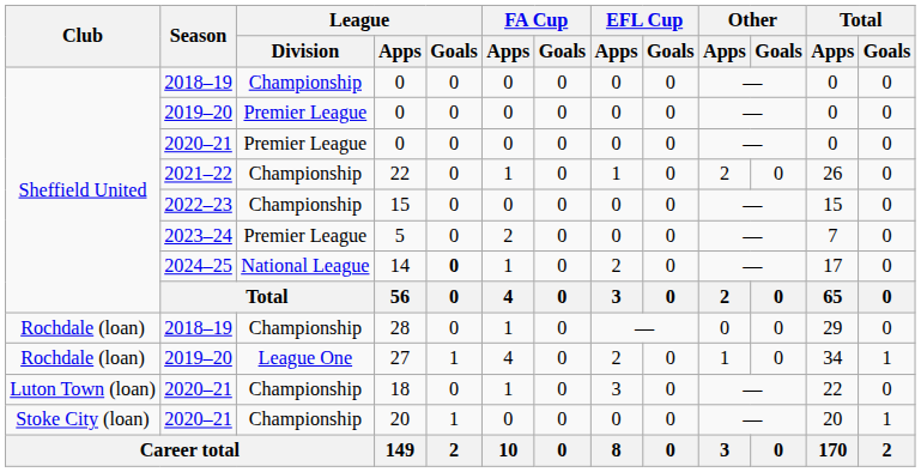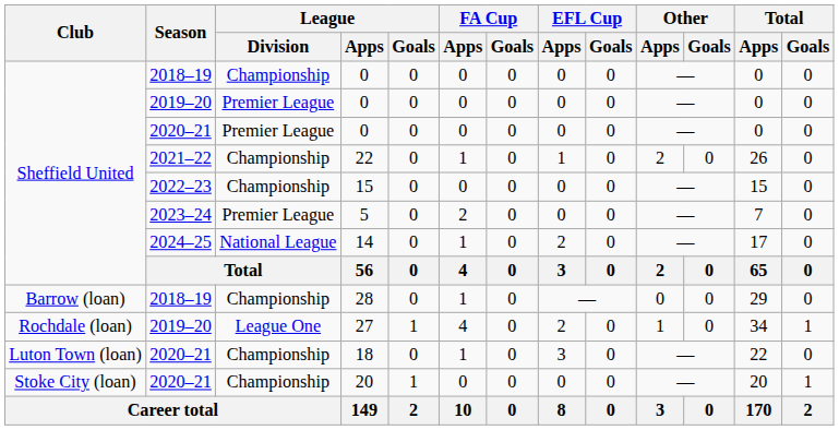14 | League / Goals: bold -> normal
28 | Club: Rochdale (loan) -> Barrow (loan)
